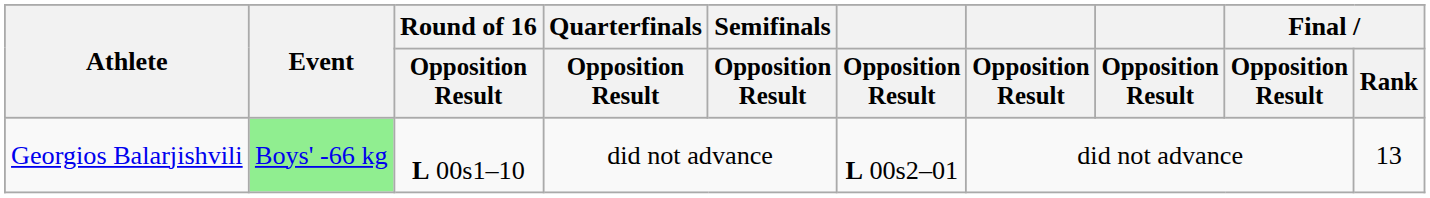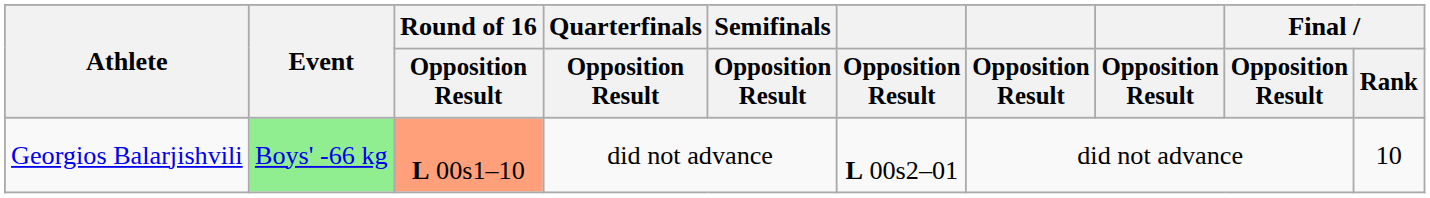Georgios Balarjishvili | Round of 16 / Opposition Result: no background -> lightsalmon background
Georgios Balarjishvili | Final / Rank: 13 -> 10
